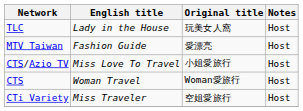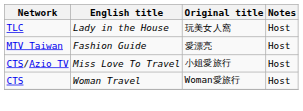- row: CTi Variety | Miss Traveler | 空姐愛旅行 | Host
